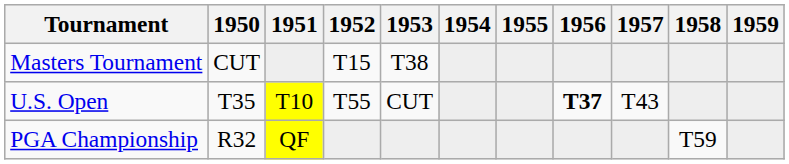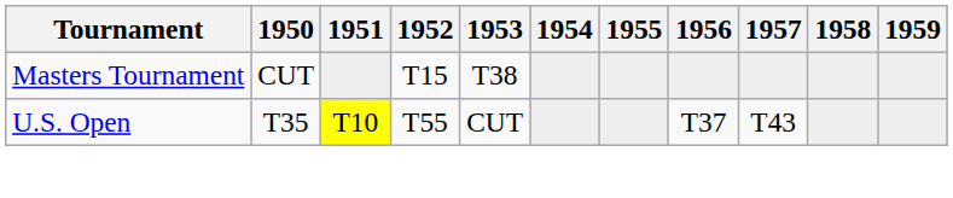U.S. Open | 1956: bold -> normal
- row: PGA Championship | R32 | QF | T59
